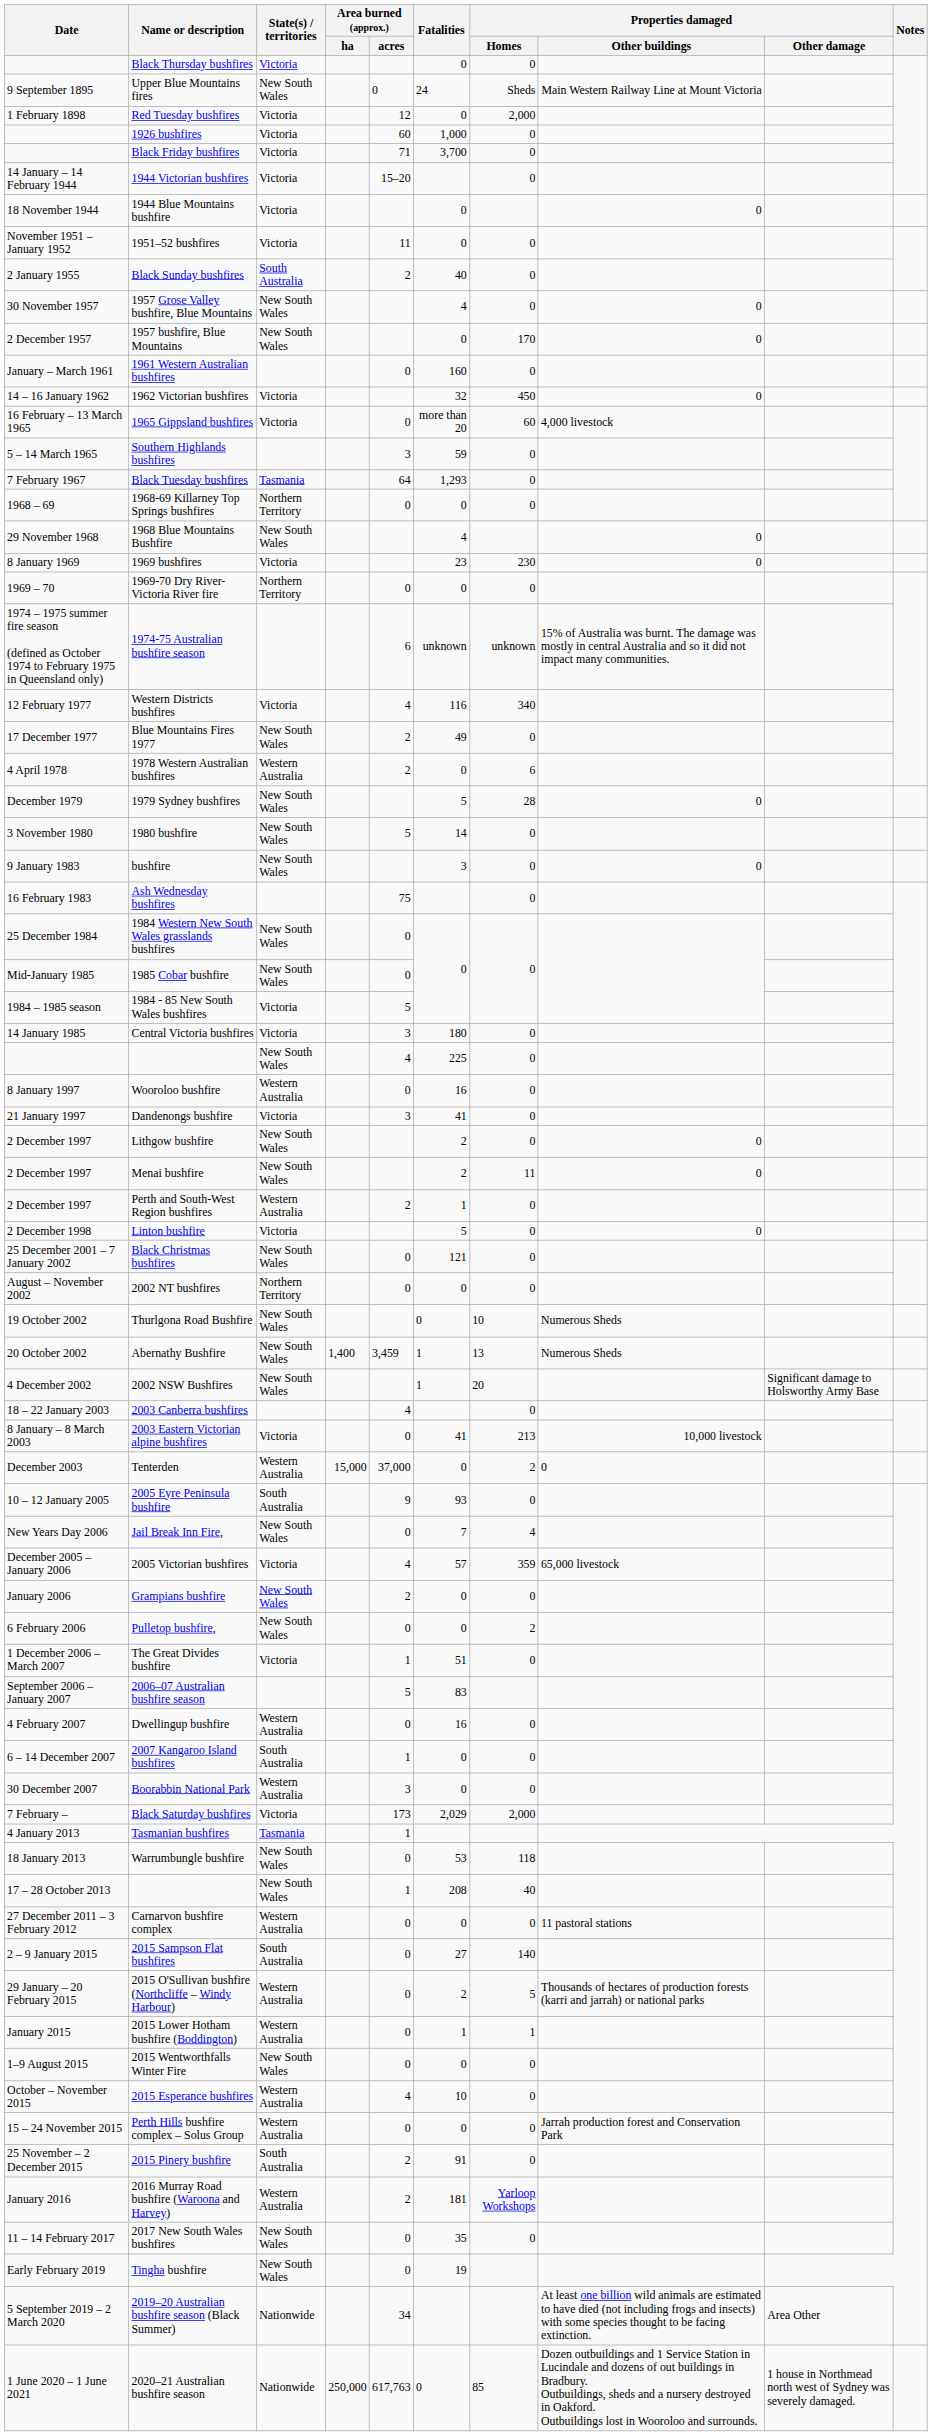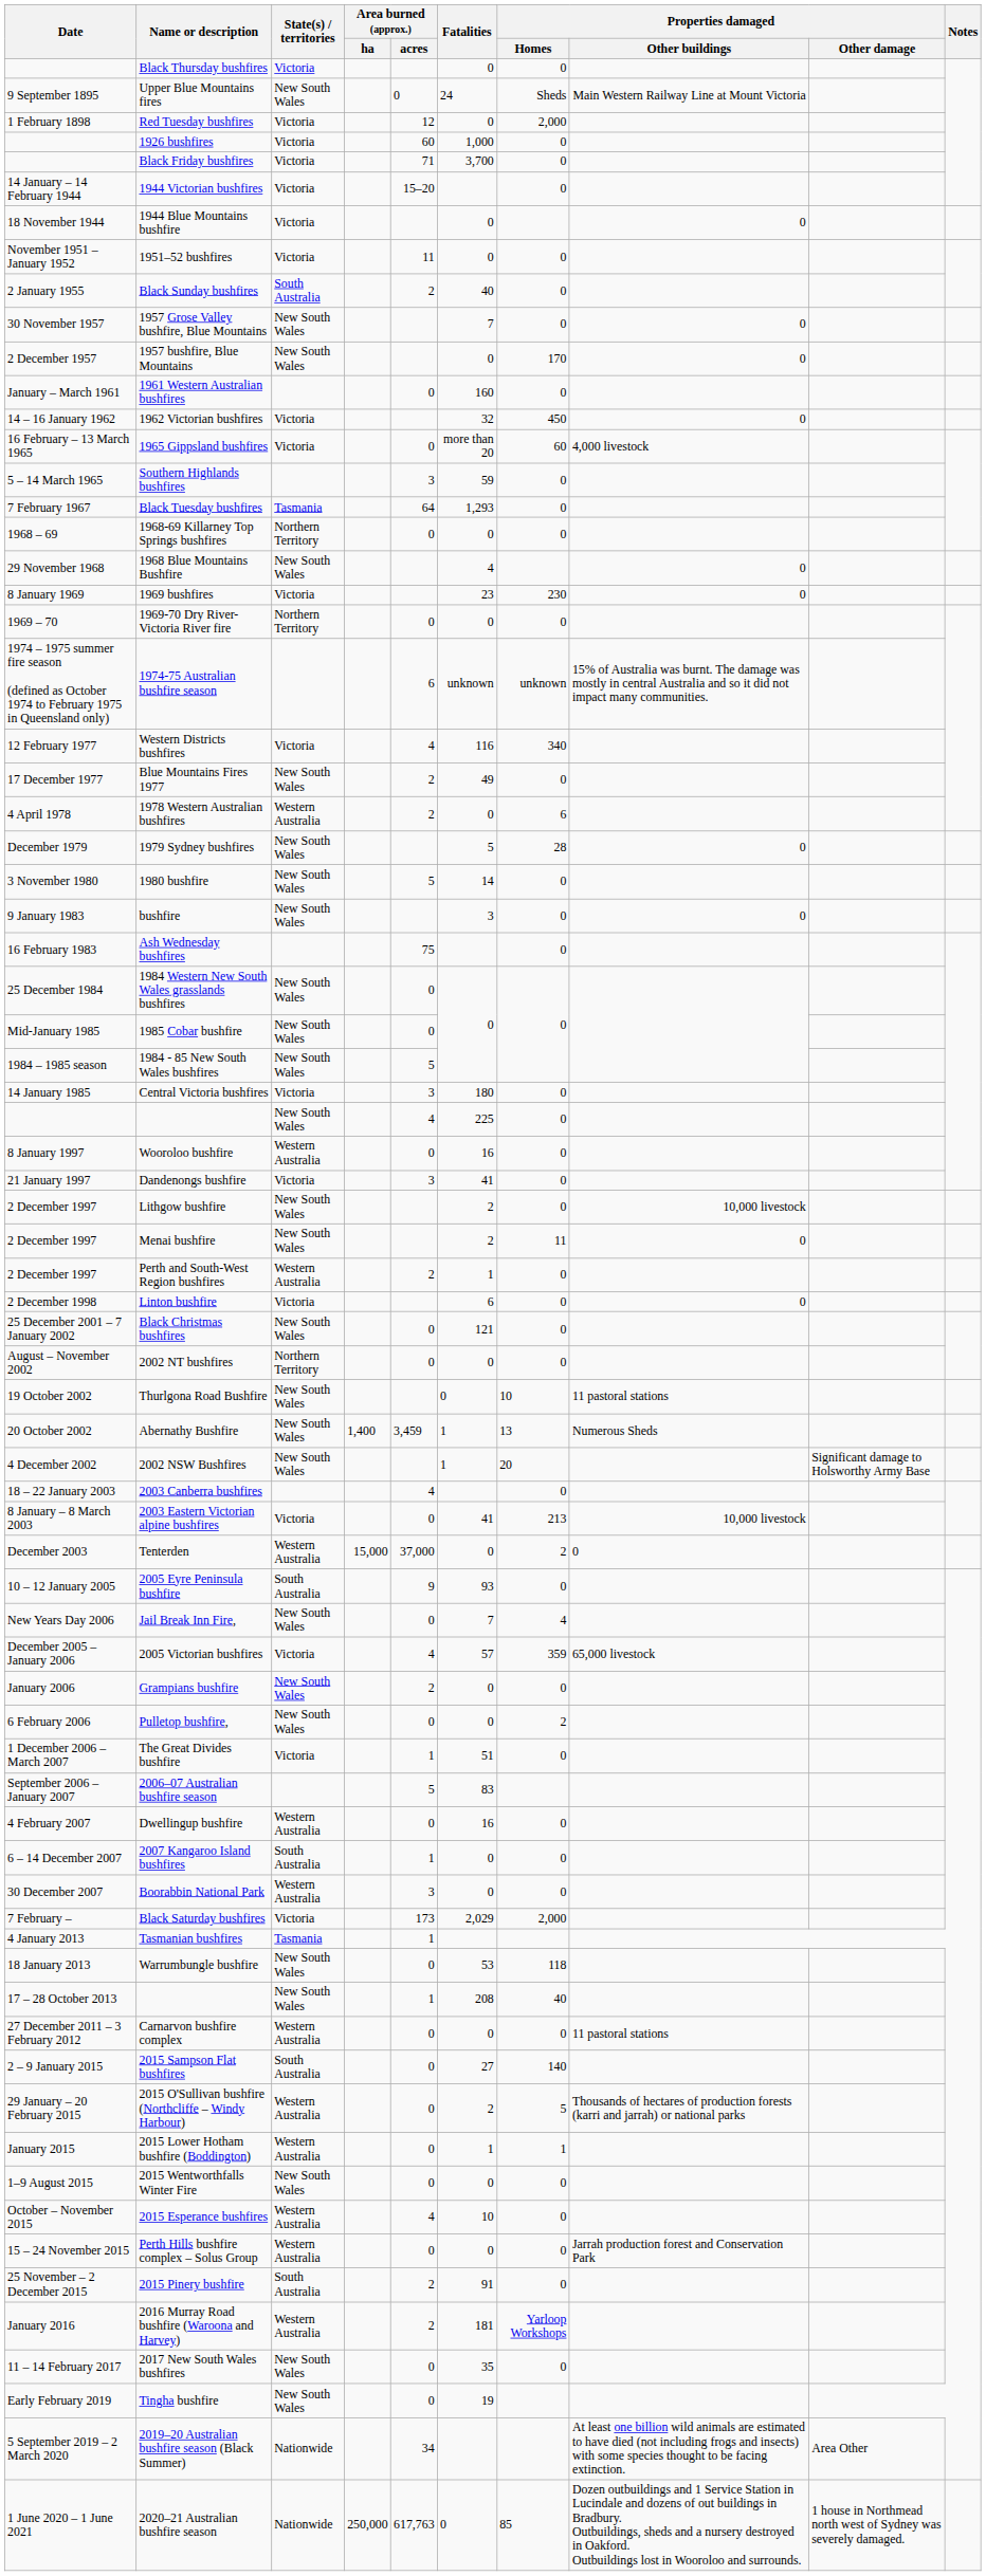1957 Grose Valley bushfire, Blue Mountains | Fatalities: 4 -> 7
1984 - 85 New South Wales bushfires | State(s) / territories: Victoria -> New South Wales
Lithgow bushfire | Properties damaged / Other buildings: 0 -> 10,000 livestock
Linton bushfire | Fatalities: 5 -> 6
Thurlgona Road Bushfire | Properties damaged / Other buildings: Numerous Sheds -> 11 pastoral stations
